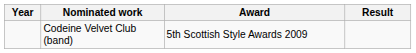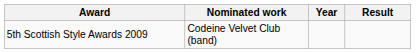columns swapped: Year <-> Award
